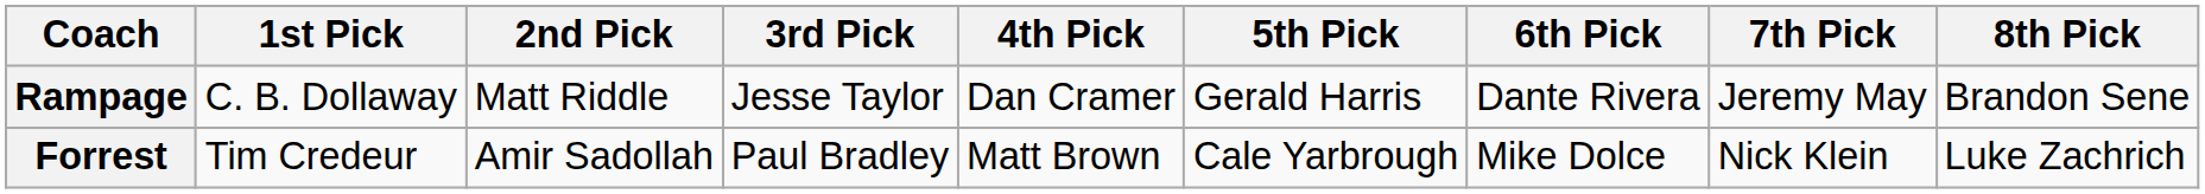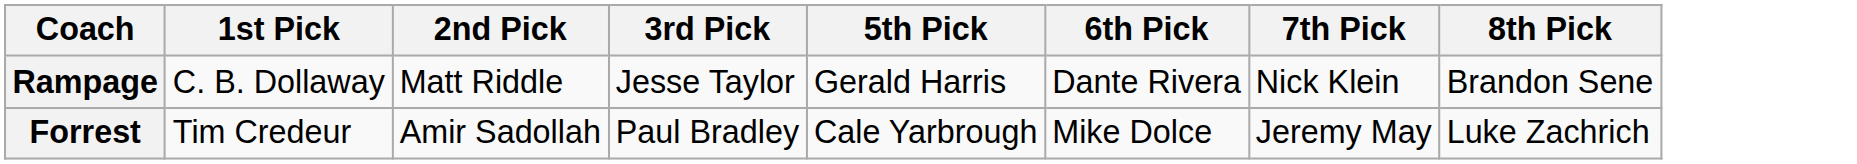- column: 4th Pick | Dan Cramer | Matt Brown
Rampage | 7th Pick: Jeremy May -> Nick Klein
Forrest | 7th Pick: Nick Klein -> Jeremy May
